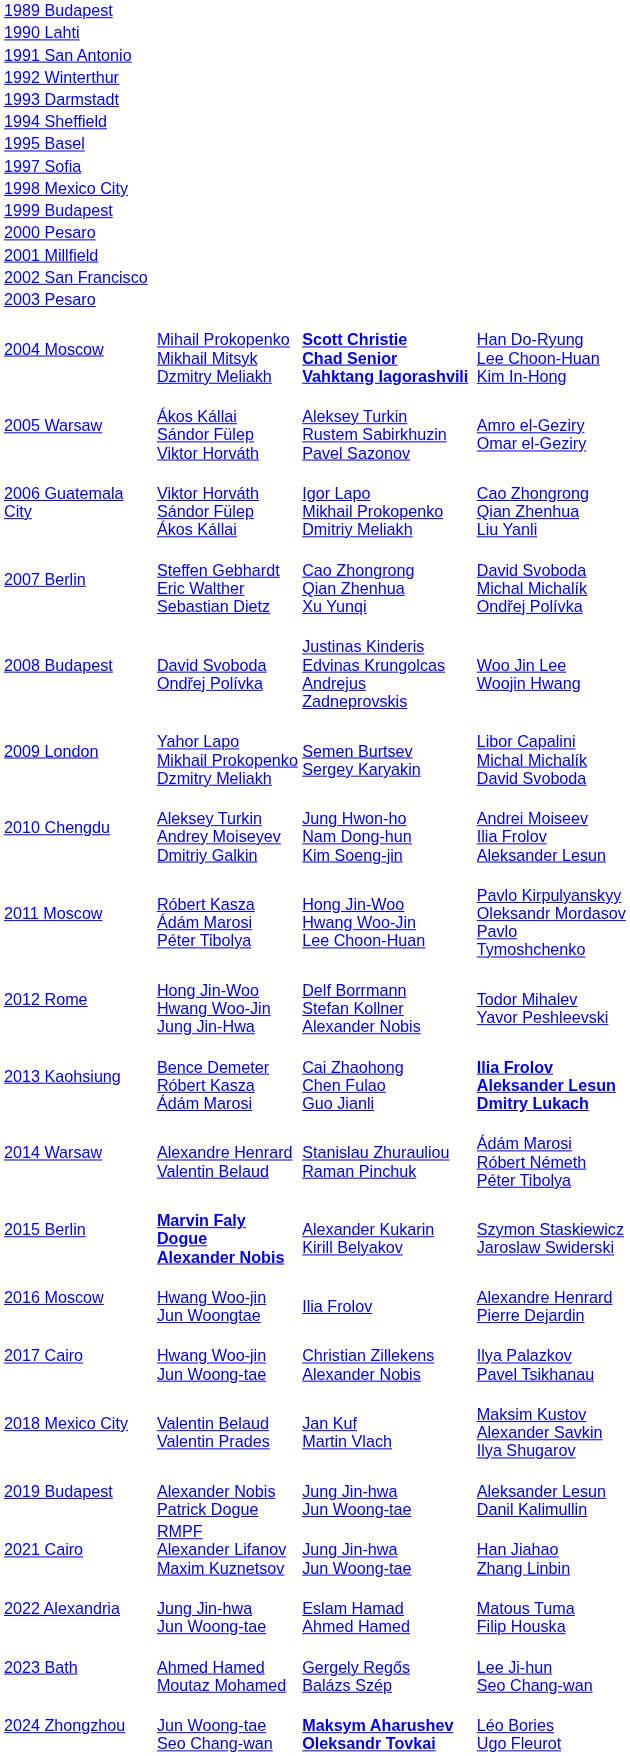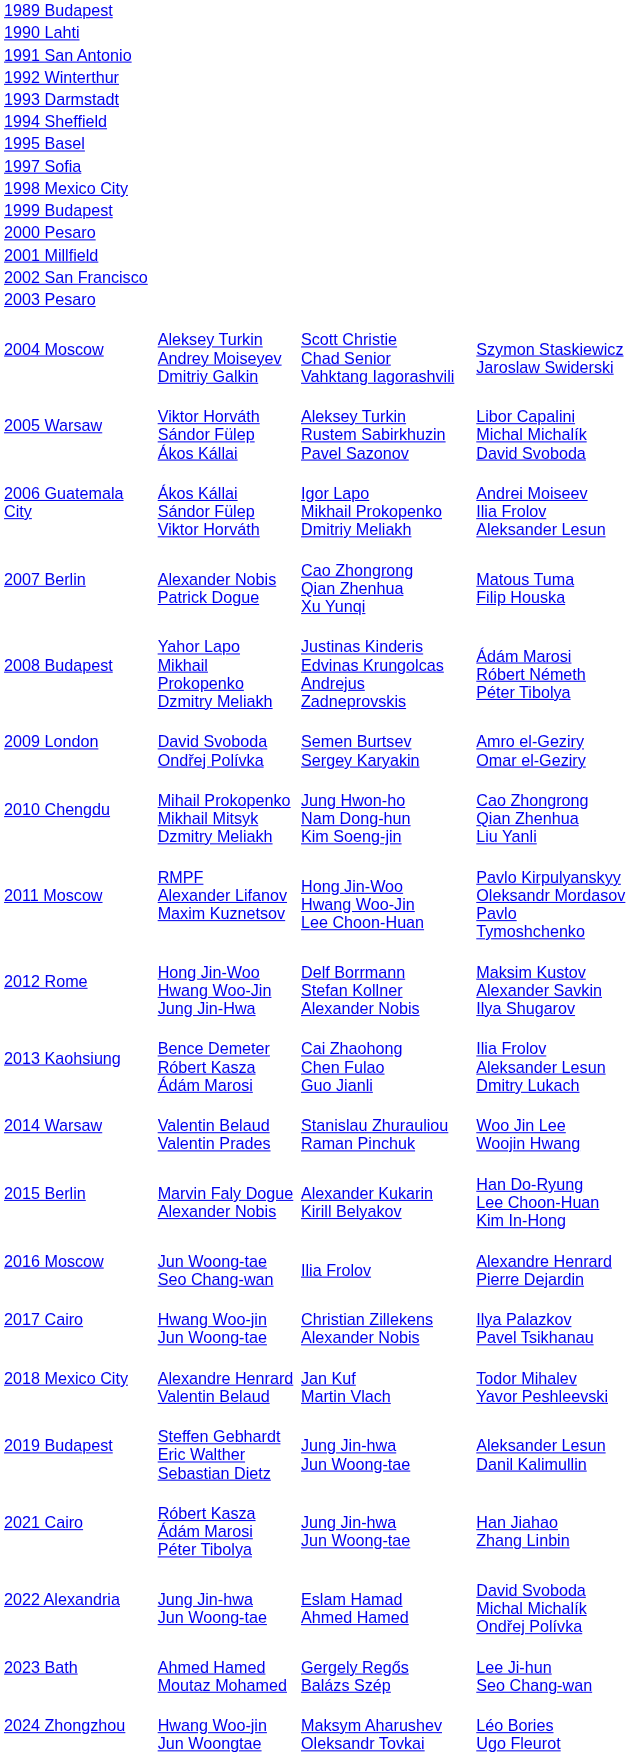2004 Moscow | column 2: Mihail Prokopenko Mikhail Mitsyk Dzmitry Meliakh -> Aleksey Turkin Andrey Moiseyev Dmitriy Galkin
2004 Moscow | column 3: bold -> normal
2004 Moscow | column 4: Han Do-Ryung Lee Choon-Huan Kim In-Hong -> Szymon Staskiewicz Jaroslaw Swiderski
2005 Warsaw | column 2: Ákos Kállai Sándor Fülep Viktor Horváth -> Viktor Horváth Sándor Fülep Ákos Kállai
2005 Warsaw | column 4: Amro el-Geziry Omar el-Geziry -> Libor Capalini Michal Michalík David Svoboda
2006 Guatemala City | column 2: Viktor Horváth Sándor Fülep Ákos Kállai -> Ákos Kállai Sándor Fülep Viktor Horváth
2006 Guatemala City | column 4: Cao Zhongrong Qian Zhenhua Liu Yanli -> Andrei Moiseev Ilia Frolov Aleksander Lesun
2007 Berlin | column 2: Steffen Gebhardt Eric Walther Sebastian Dietz -> Alexander Nobis Patrick Dogue
2007 Berlin | column 4: David Svoboda Michal Michalík Ondřej Polívka -> Matous Tuma Filip Houska
2008 Budapest | column 2: David Svoboda Ondřej Polívka -> Yahor Lapo Mikhail Prokopenko Dzmitry Meliakh
2008 Budapest | column 4: Woo Jin Lee Woojin Hwang -> Ádám Marosi Róbert Németh Péter Tibolya
2009 London | column 2: Yahor Lapo Mikhail Prokopenko Dzmitry Meliakh -> David Svoboda Ondřej Polívka
2009 London | column 4: Libor Capalini Michal Michalík David Svoboda -> Amro el-Geziry Omar el-Geziry
2010 Chengdu | column 2: Aleksey Turkin Andrey Moiseyev Dmitriy Galkin -> Mihail Prokopenko Mikhail Mitsyk Dzmitry Meliakh
2010 Chengdu | column 4: Andrei Moiseev Ilia Frolov Aleksander Lesun -> Cao Zhongrong Qian Zhenhua Liu Yanli
2011 Moscow | column 2: Róbert Kasza Ádám Marosi Péter Tibolya -> RMPF Alexander Lifanov Maxim Kuznetsov
2012 Rome | column 4: Todor Mihalev Yavor Peshleevski -> Maksim Kustov Alexander Savkin Ilya Shugarov
2013 Kaohsiung | column 4: bold -> normal
2014 Warsaw | column 2: Alexandre Henrard Valentin Belaud -> Valentin Belaud Valentin Prades
2014 Warsaw | column 4: Ádám Marosi Róbert Németh Péter Tibolya -> Woo Jin Lee Woojin Hwang
2015 Berlin | column 2: bold -> normal
2015 Berlin | column 4: Szymon Staskiewicz Jaroslaw Swiderski -> Han Do-Ryung Lee Choon-Huan Kim In-Hong
2016 Moscow | column 2: Hwang Woo-jin Jun Woongtae -> Jun Woong-tae Seo Chang-wan
2018 Mexico City | column 2: Valentin Belaud Valentin Prades -> Alexandre Henrard Valentin Belaud
2018 Mexico City | column 4: Maksim Kustov Alexander Savkin Ilya Shugarov -> Todor Mihalev Yavor Peshleevski
2019 Budapest | column 2: Alexander Nobis Patrick Dogue -> Steffen Gebhardt Eric Walther Sebastian Dietz
2021 Cairo | column 2: RMPF Alexander Lifanov Maxim Kuznetsov -> Róbert Kasza Ádám Marosi Péter Tibolya
2022 Alexandria | column 4: Matous Tuma Filip Houska -> David Svoboda Michal Michalík Ondřej Polívka
2024 Zhongzhou | column 2: Jun Woong-tae Seo Chang-wan -> Hwang Woo-jin Jun Woongtae
2024 Zhongzhou | column 3: bold -> normal
